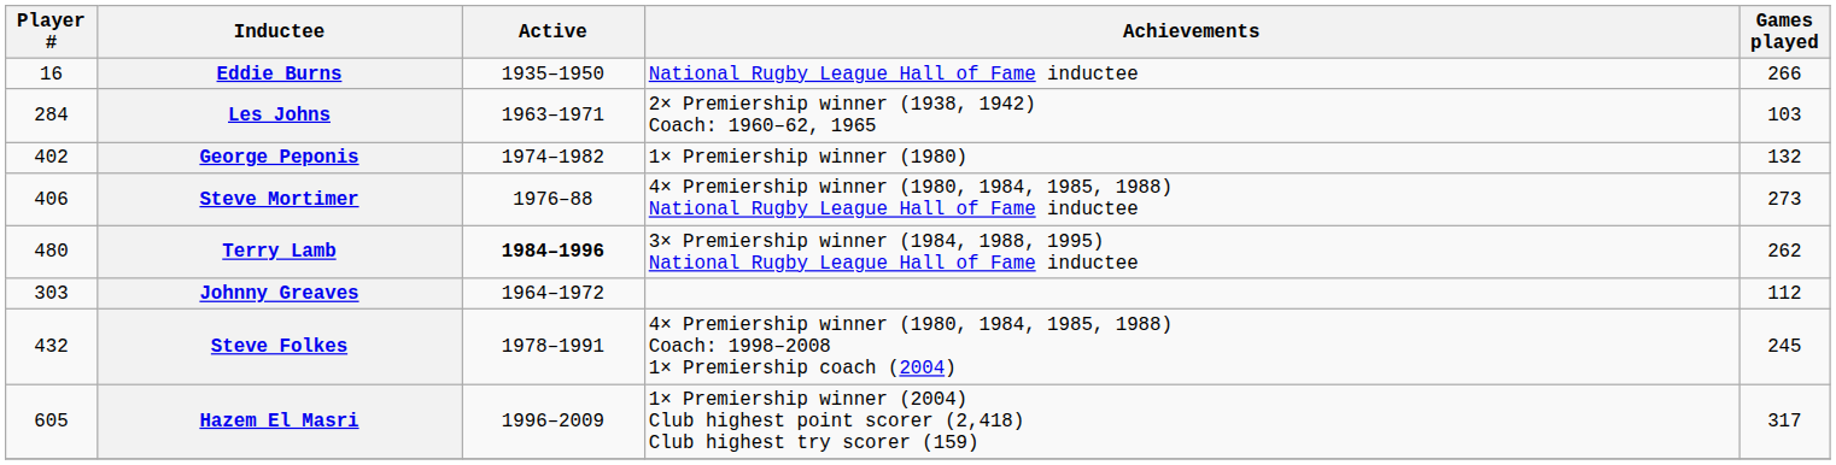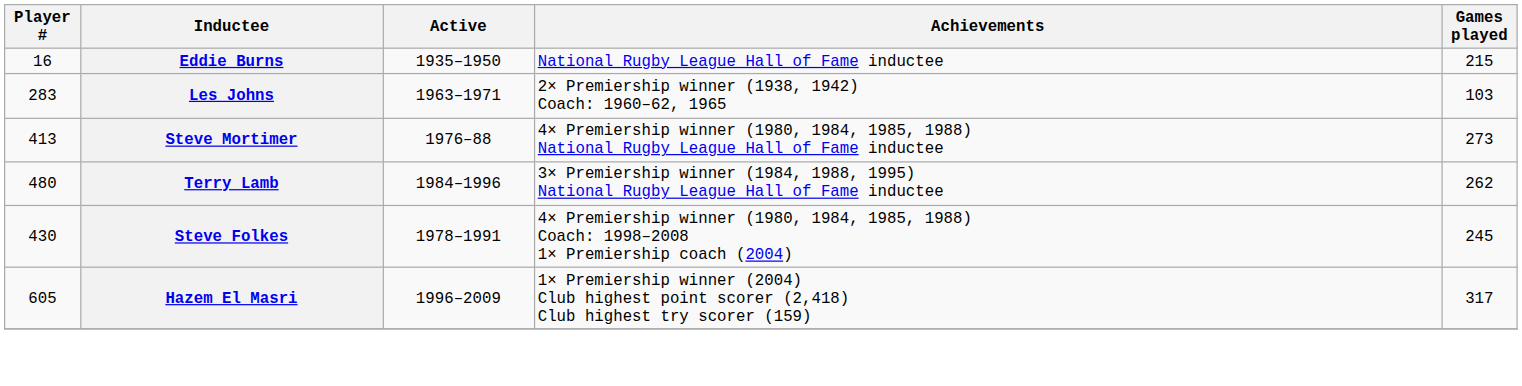Eddie Burns | Games played: 266 -> 215
Les Johns | Player #: 284 -> 283
- row: 402 | George Peponis | 1974–1982 | 1× Premiership winner (1980) | 132
Steve Mortimer | Player #: 406 -> 413
Terry Lamb | Active: bold -> normal
- row: 303 | Johnny Greaves | 1964–1972 | 112
Steve Folkes | Player #: 432 -> 430
